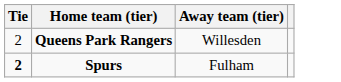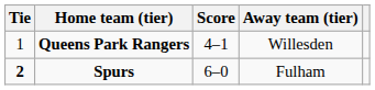+ column: Score | 4–1 | 6–0
Queens Park Rangers | Tie: 2 -> 1
